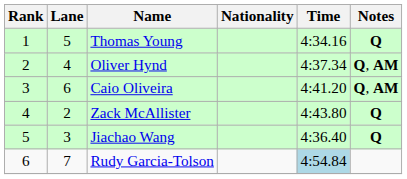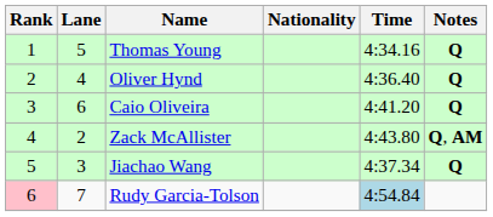Oliver Hynd | Time: 4:37.34 -> 4:36.40
Oliver Hynd | Notes: Q, AM -> Q
Caio Oliveira | Notes: Q, AM -> Q
Zack McAllister | Notes: Q -> Q, AM
Jiachao Wang | Time: 4:36.40 -> 4:37.34
Rudy Garcia-Tolson | Rank: no background -> pink background
